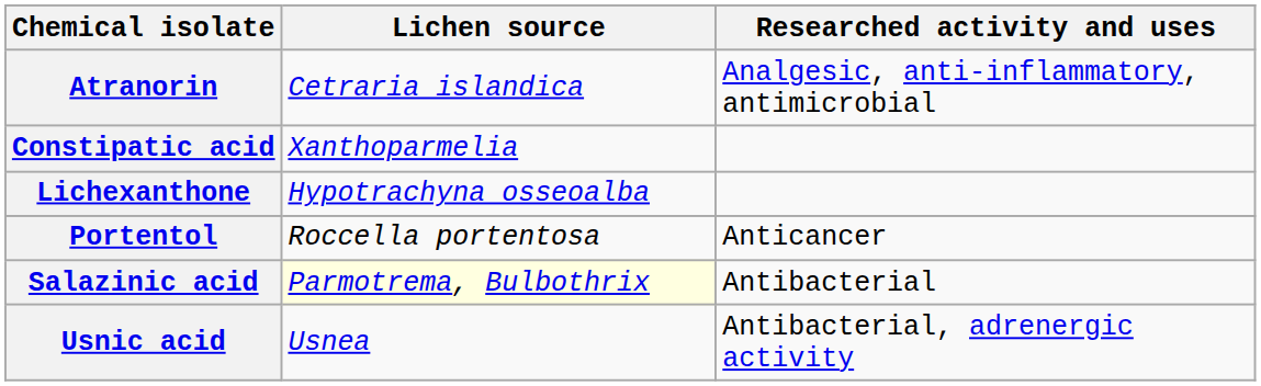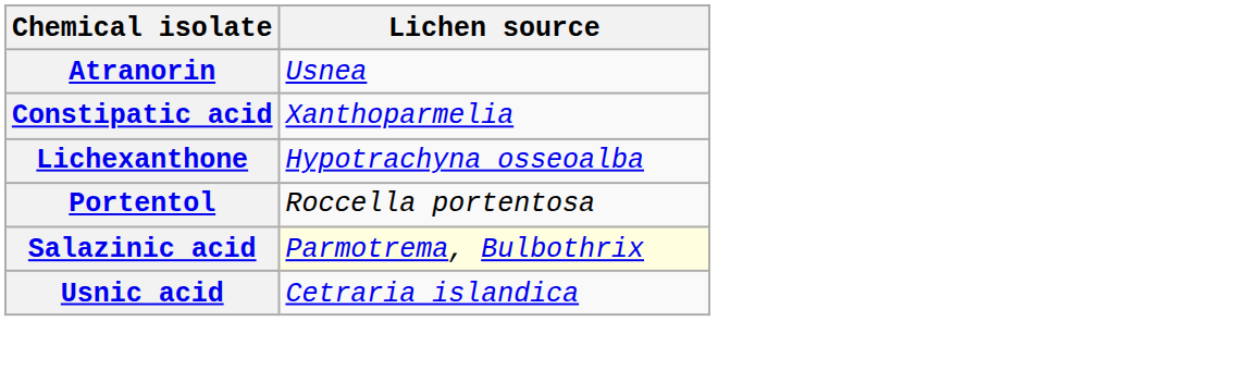- column: Researched activity and uses | Analgesic, anti-inflammatory, antimicrobial | Anticancer | Antibacterial | Antibacterial, adrenergic activity
Atranorin | Lichen source: Cetraria islandica -> Usnea
Usnic acid | Lichen source: Usnea -> Cetraria islandica
